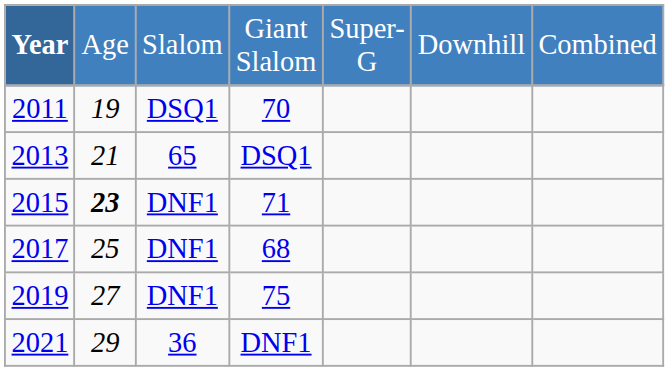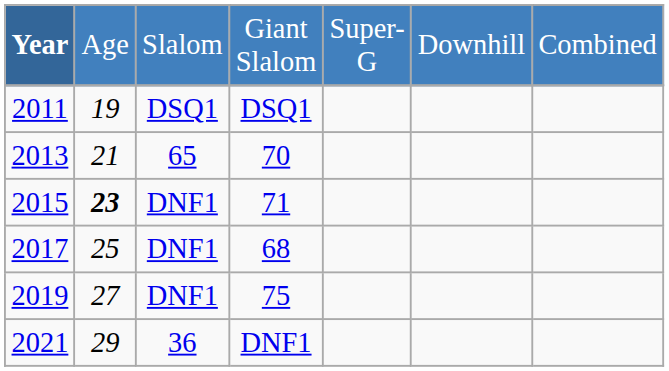2011 | column 4: 70 -> DSQ1
2013 | column 4: DSQ1 -> 70
